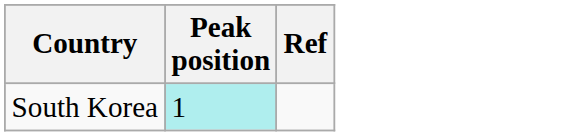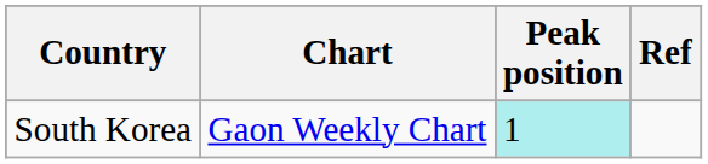+ column: Chart | Gaon Weekly Chart
